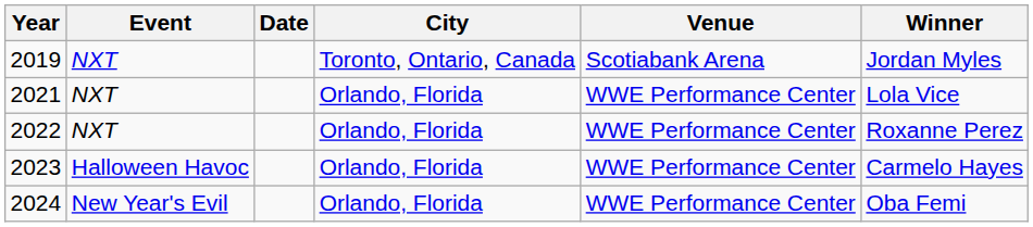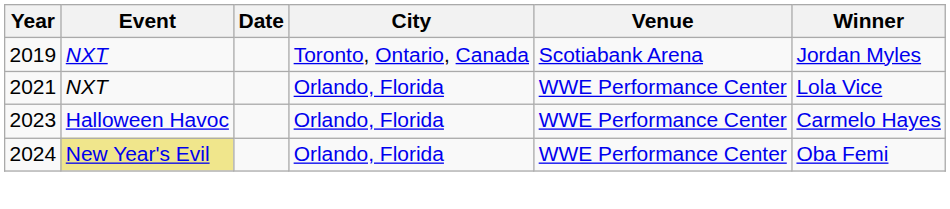- row: 2022 | NXT | Orlando, Florida | WWE Performance Center | Roxanne Perez
2024 | Event: no background -> khaki background
